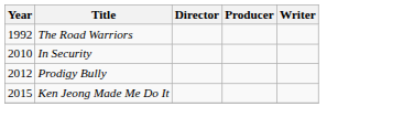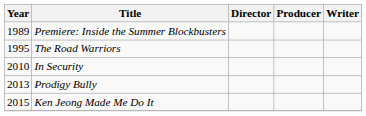+ row: 1989 | Premiere: Inside the Summer Blockbusters
The Road Warriors | Year: 1992 -> 1995
Prodigy Bully | Year: 2012 -> 2013
